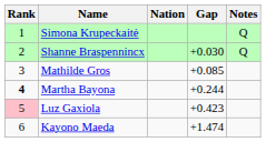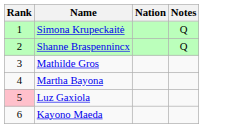- column: Gap | +0.030 | +0.085 | +0.244 | +0.423 | +1.474
Martha Bayona | Rank: bold -> normal
